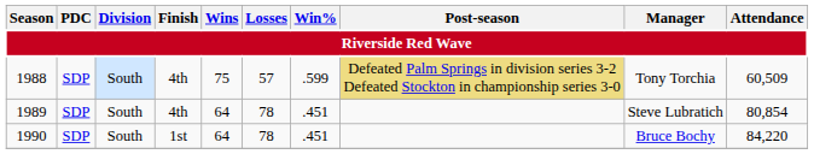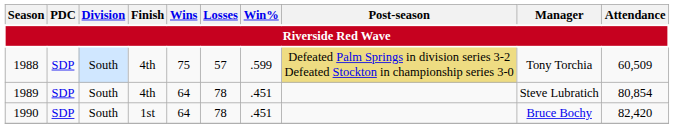1990 | Attendance: 84,220 -> 82,420
